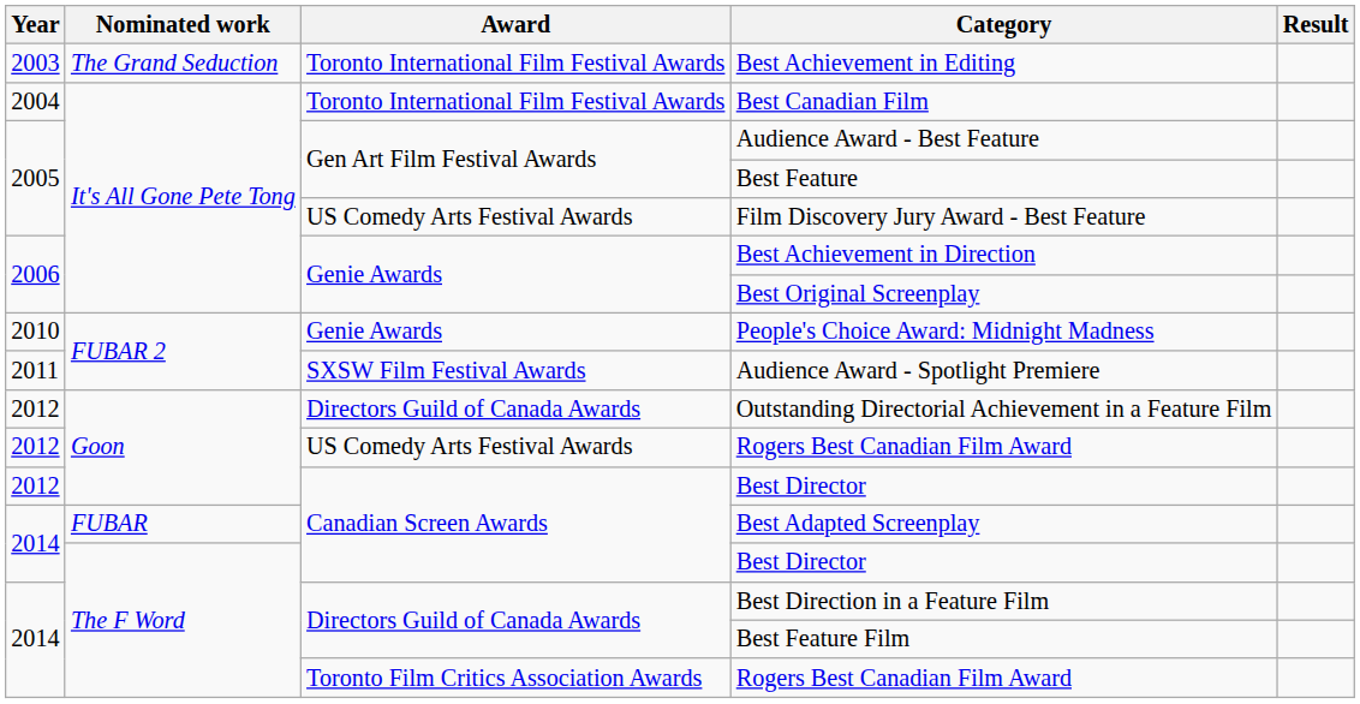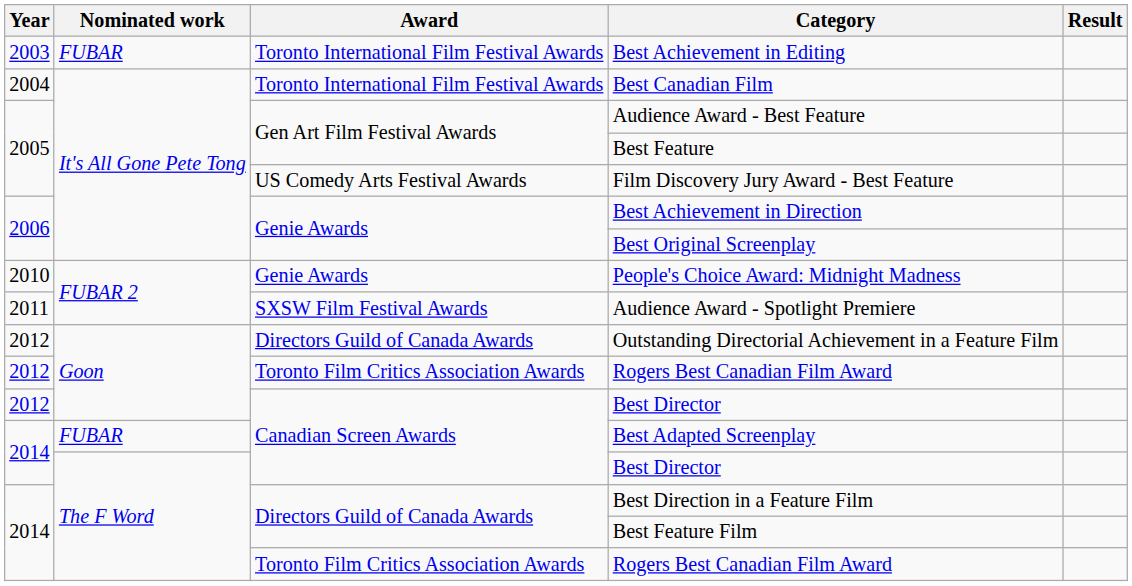Best Achievement in Editing | Nominated work: The Grand Seduction -> FUBAR
2012 / Rogers Best Canadian Film Award | Award: US Comedy Arts Festival Awards -> Toronto Film Critics Association Awards
